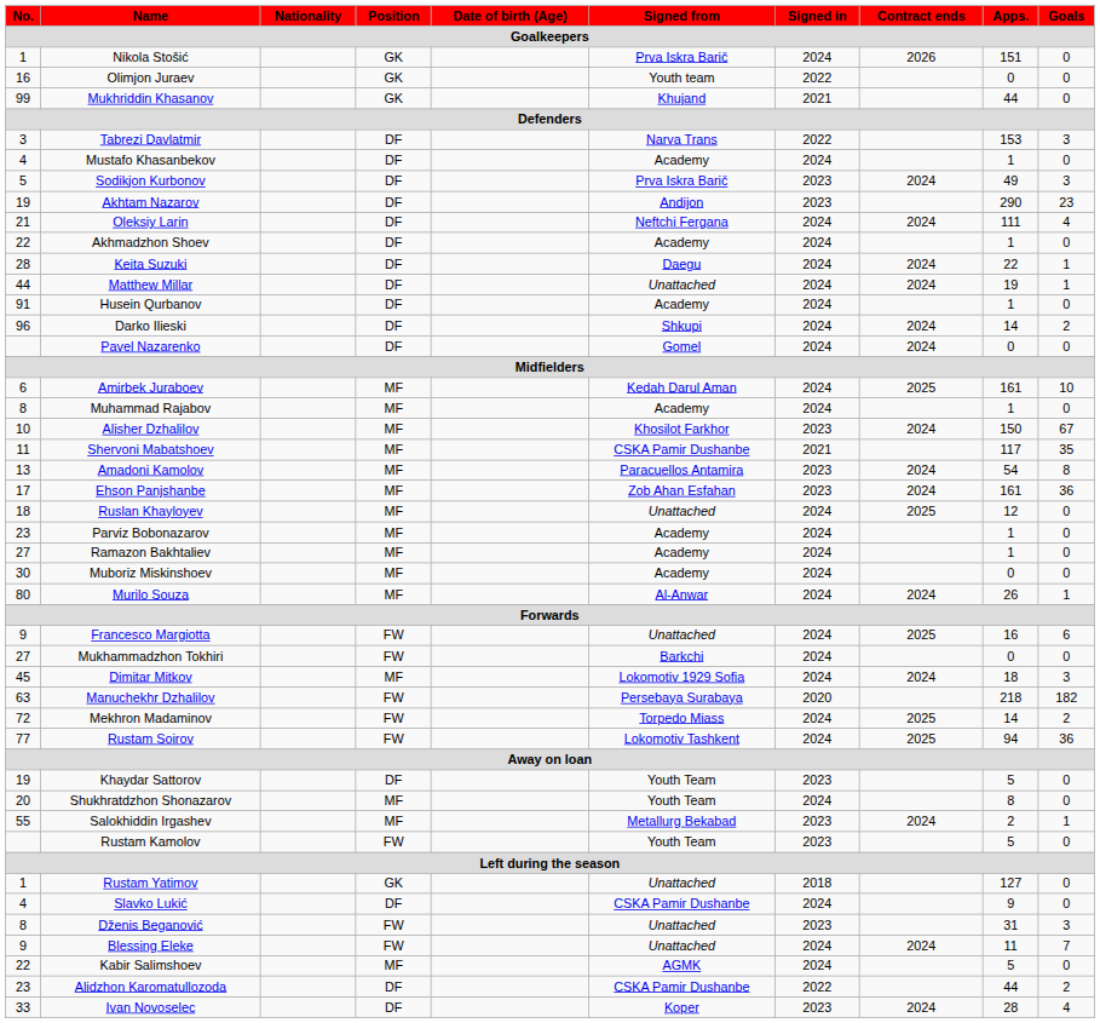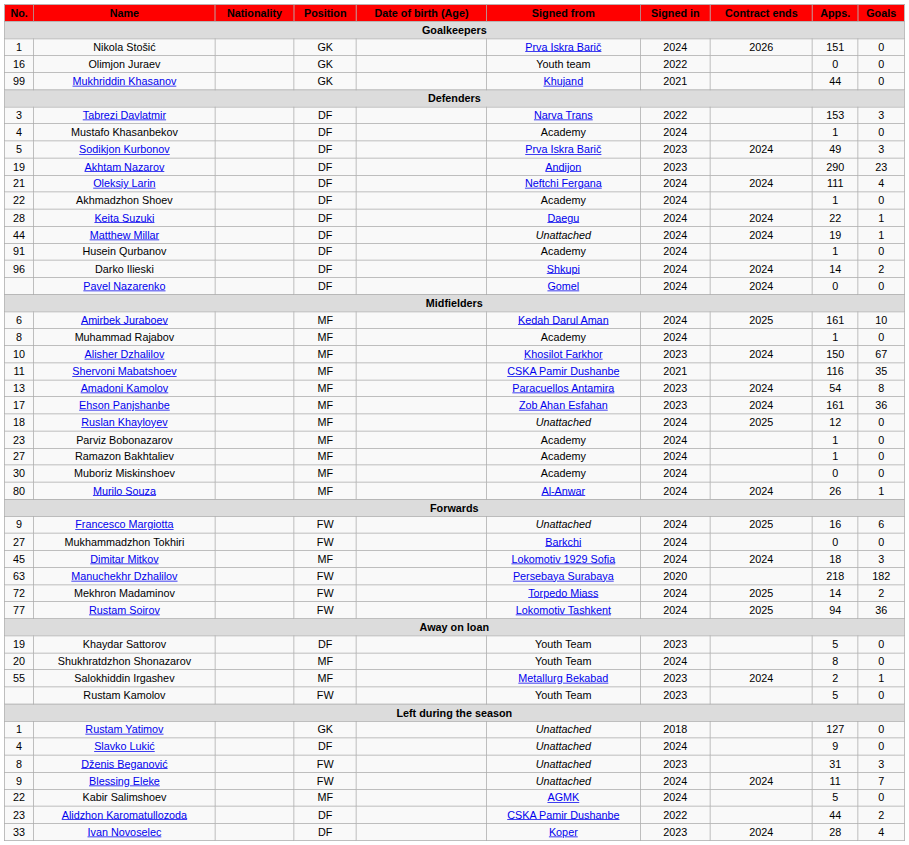Shervoni Mabatshoev | Apps.: 117 -> 116
Slavko Lukić | Signed from: CSKA Pamir Dushanbe -> Unattached
